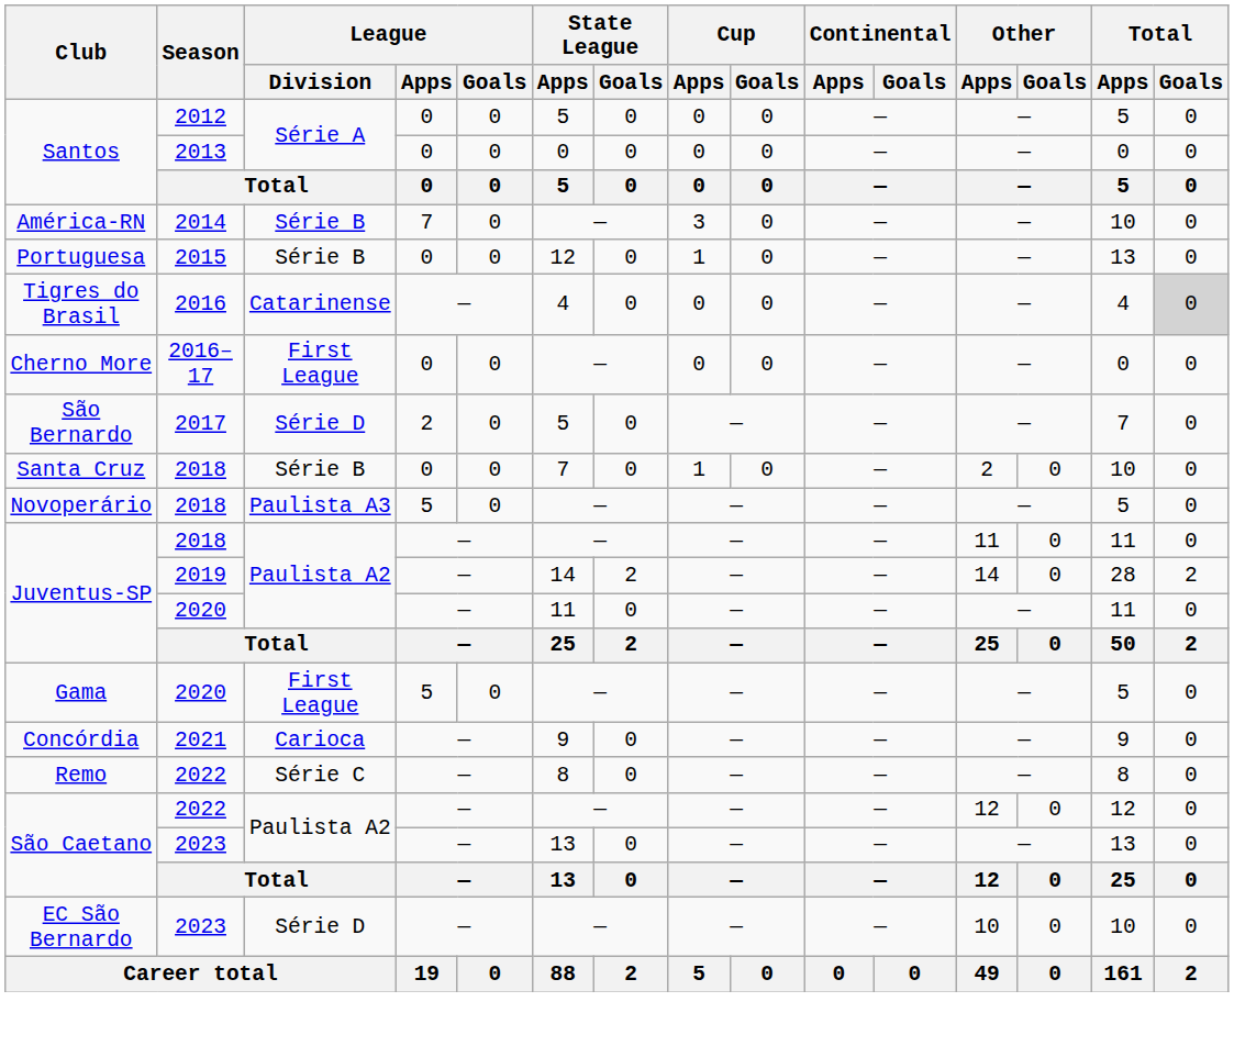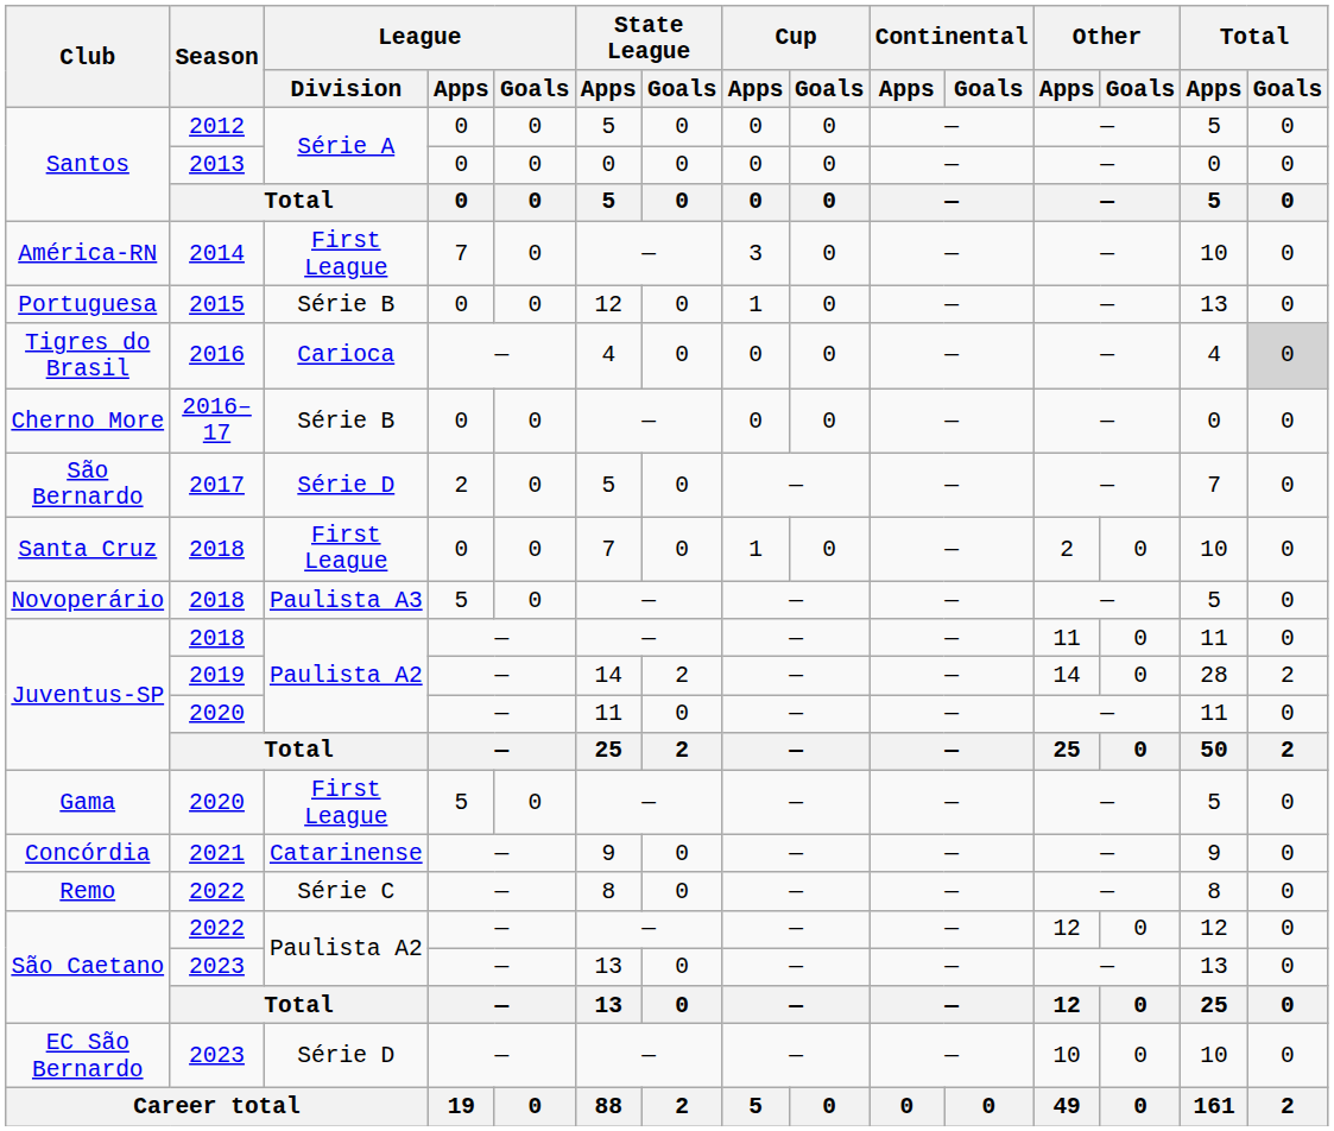América-RN | League / Division: Série B -> First League
Tigres do Brasil | League / Division: Catarinense -> Carioca
Cherno More | League / Division: First League -> Série B
Santa Cruz | League / Division: Série B -> First League
Concórdia | League / Division: Carioca -> Catarinense
